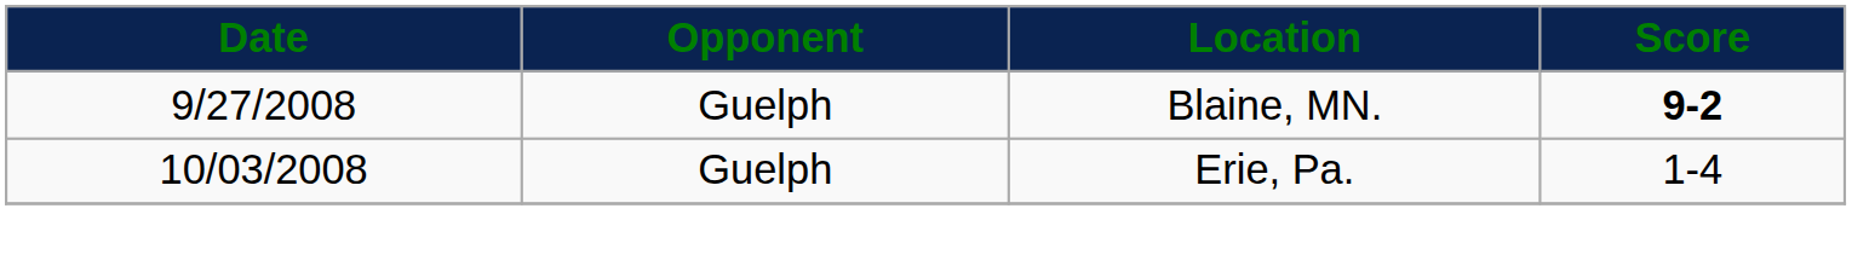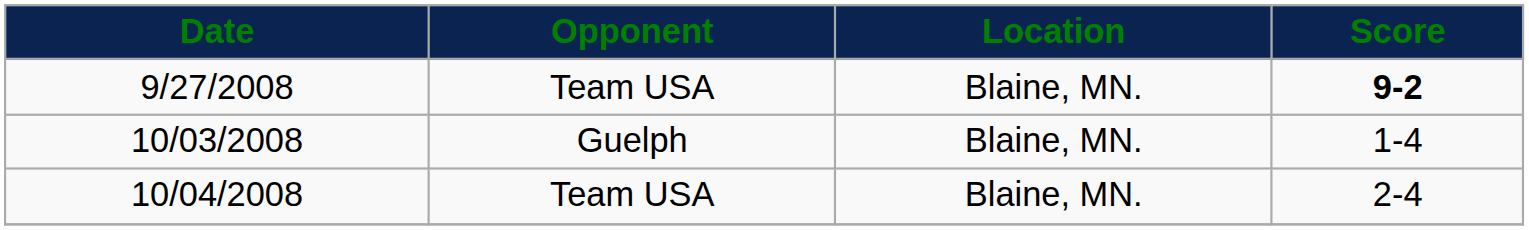9/27/2008 | Opponent: Guelph -> Team USA
10/03/2008 | Location: Erie, Pa. -> Blaine, MN.
+ row: 10/04/2008 | Team USA | Blaine, MN. | 2-4
